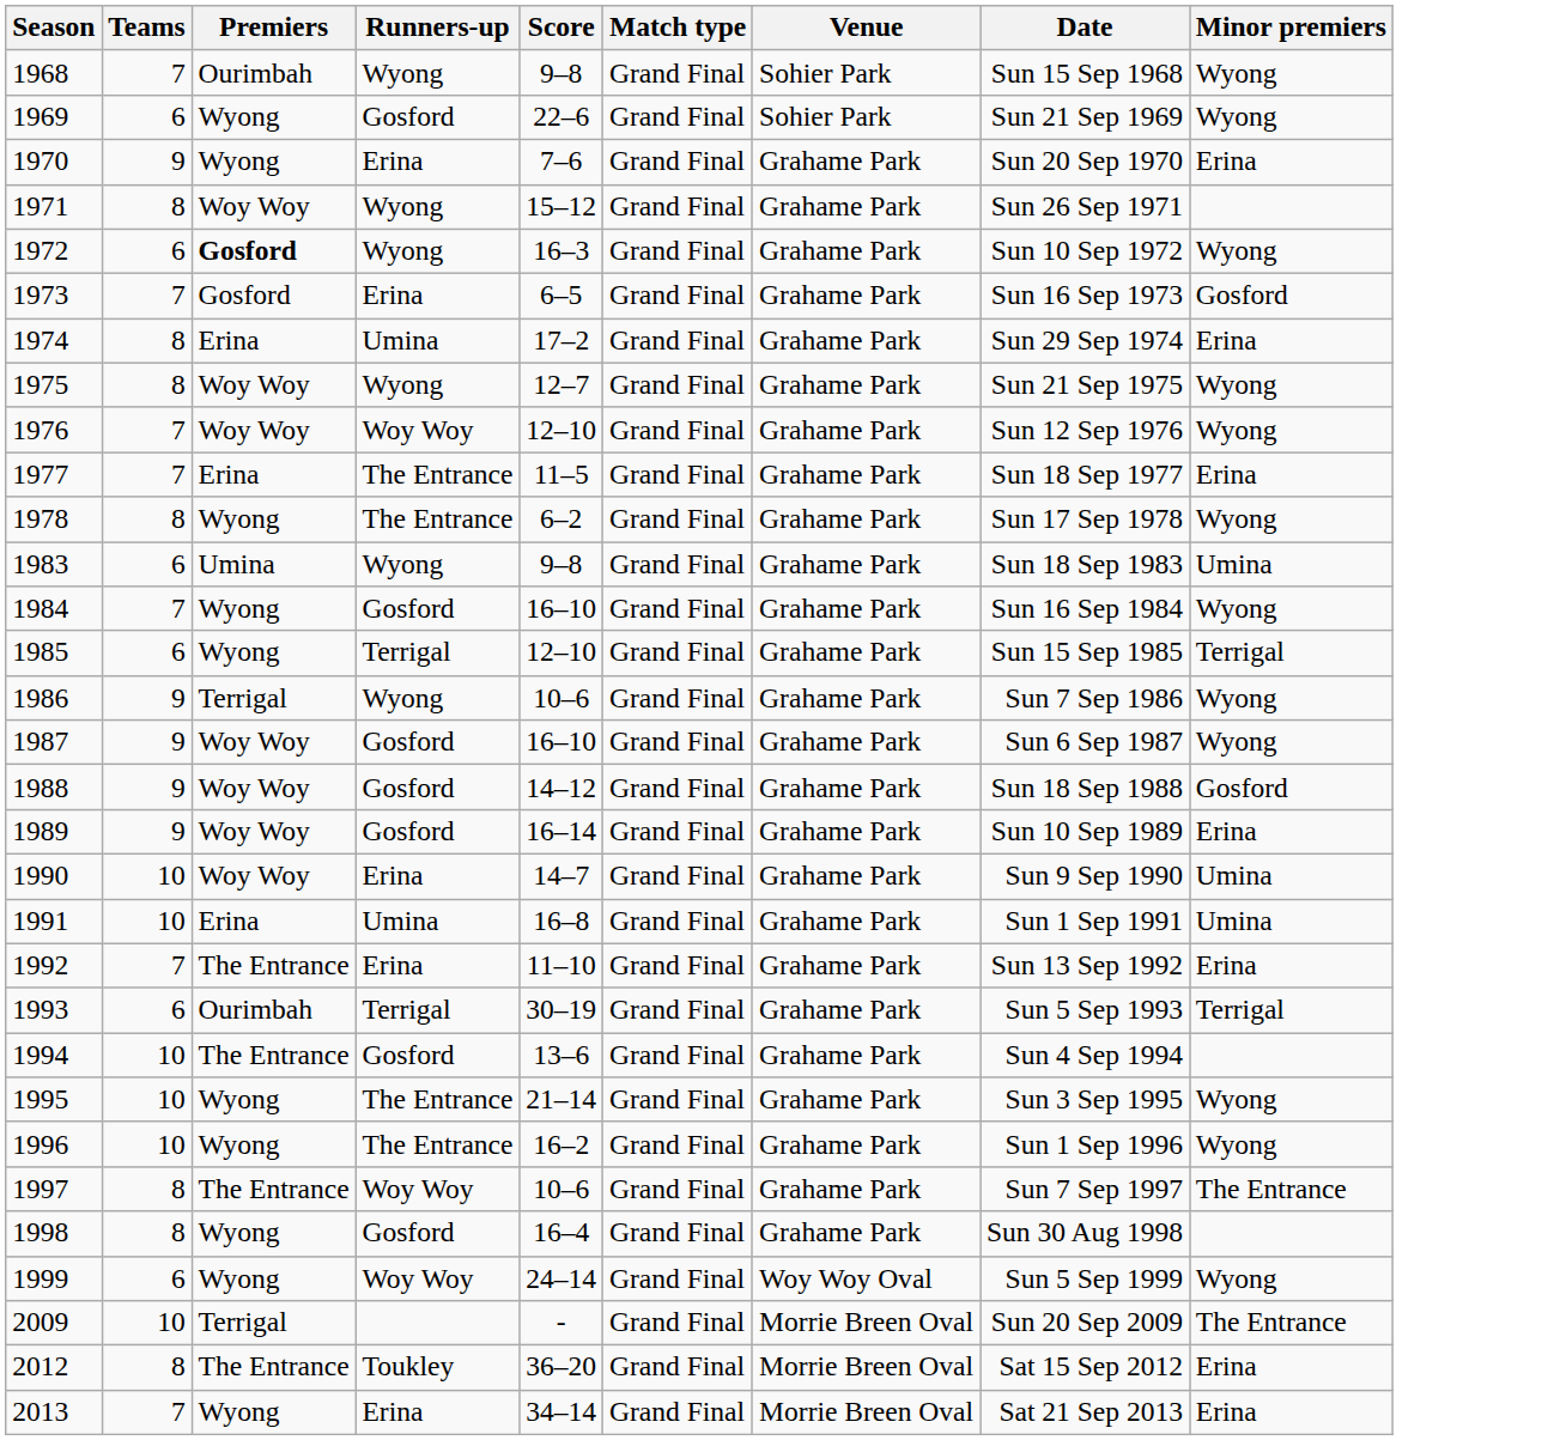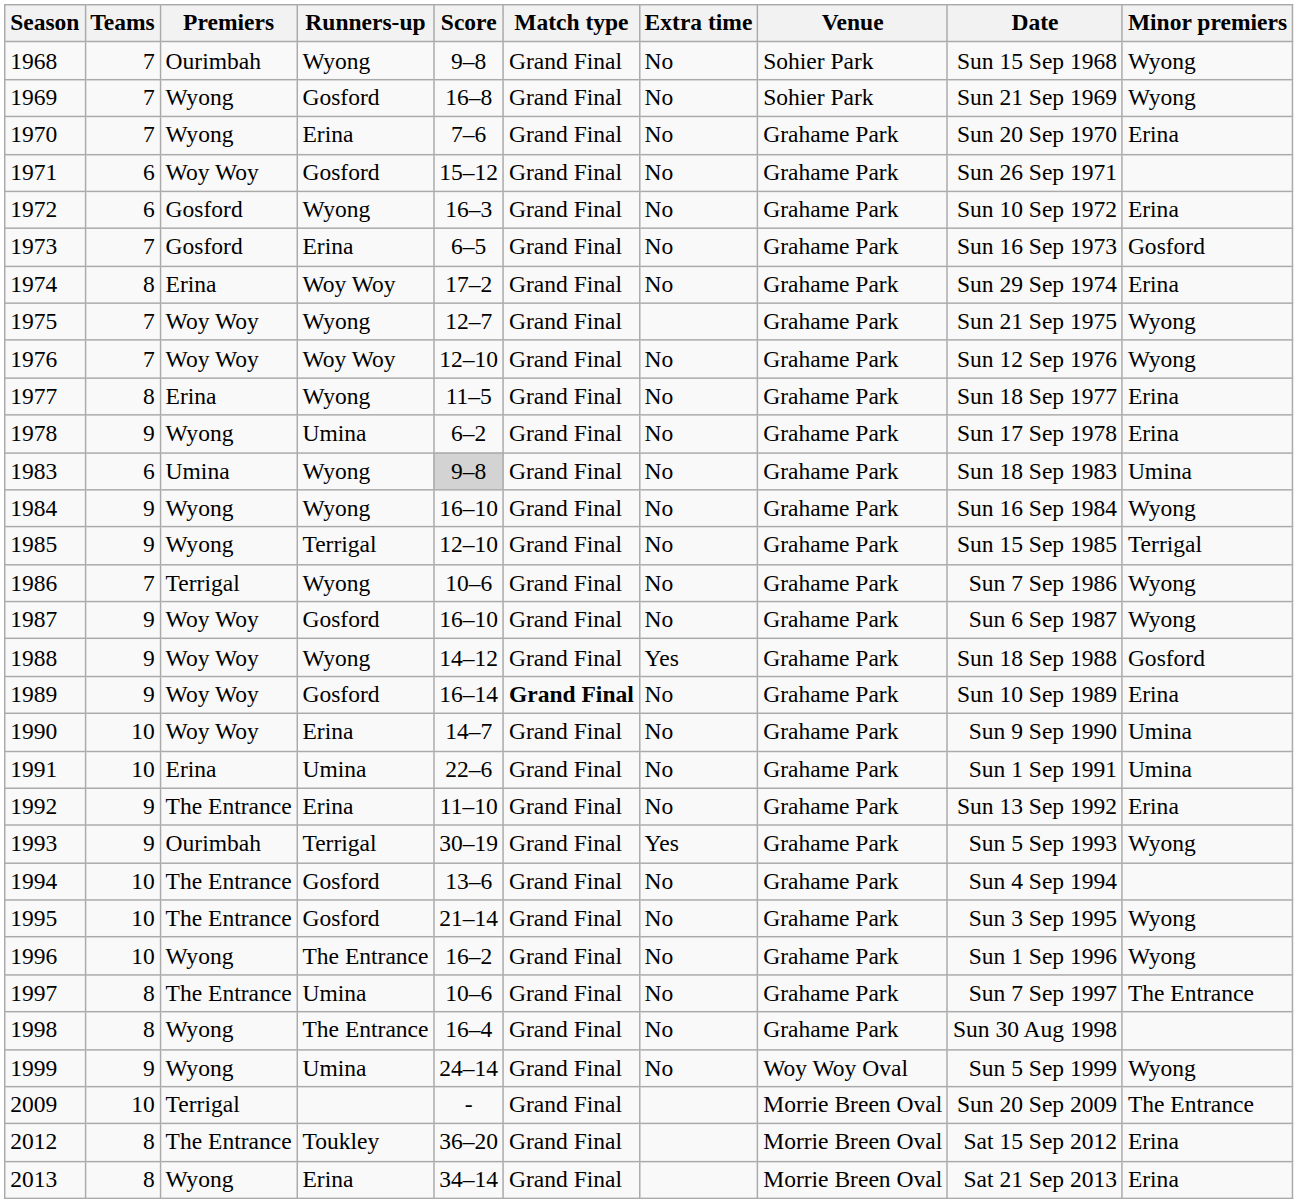+ column: Extra time | No | No | No | No | No | No | No | No | No | No | No | No | No | No | No | Yes | No | No | No | No | Yes | No | No | No | No | No | No
1969 | Teams: 6 -> 7
1969 | Score: 22–6 -> 16–8
1970 | Teams: 9 -> 7
1971 | Teams: 8 -> 6
1971 | Runners-up: Wyong -> Gosford
1972 | Premiers: bold -> normal
1972 | Minor premiers: Wyong -> Erina
1974 | Runners-up: Umina -> Woy Woy
1975 | Teams: 8 -> 7
1977 | Teams: 7 -> 8
1977 | Runners-up: The Entrance -> Wyong
1978 | Teams: 8 -> 9
1978 | Runners-up: The Entrance -> Umina
1978 | Minor premiers: Wyong -> Erina
1983 | Score: no background -> lightgrey background
1984 | Teams: 7 -> 9
1984 | Runners-up: Gosford -> Wyong
1985 | Teams: 6 -> 9
1986 | Teams: 9 -> 7
1988 | Runners-up: Gosford -> Wyong
1989 | Match type: normal -> bold
1991 | Score: 16–8 -> 22–6
1992 | Teams: 7 -> 9
1993 | Teams: 6 -> 9
1993 | Minor premiers: Terrigal -> Wyong
1995 | Premiers: Wyong -> The Entrance
1995 | Runners-up: The Entrance -> Gosford
1997 | Runners-up: Woy Woy -> Umina
1998 | Runners-up: Gosford -> The Entrance
1999 | Teams: 6 -> 9
1999 | Runners-up: Woy Woy -> Umina
2013 | Teams: 7 -> 8
